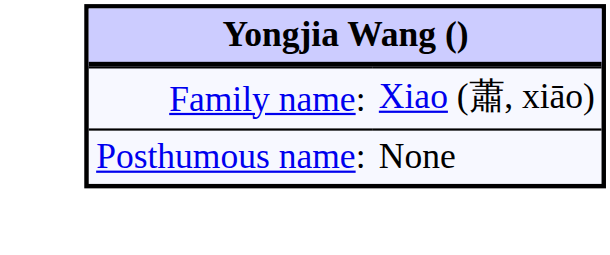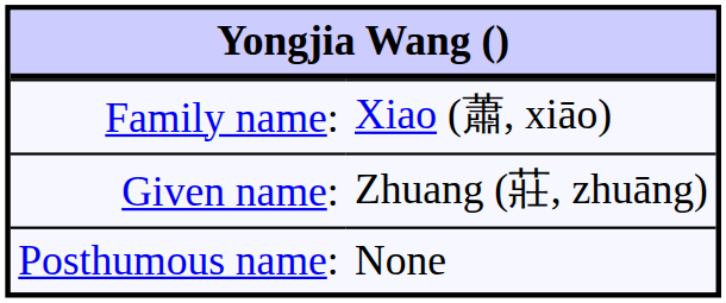+ row: Given name: | Zhuang (莊, zhuāng)
